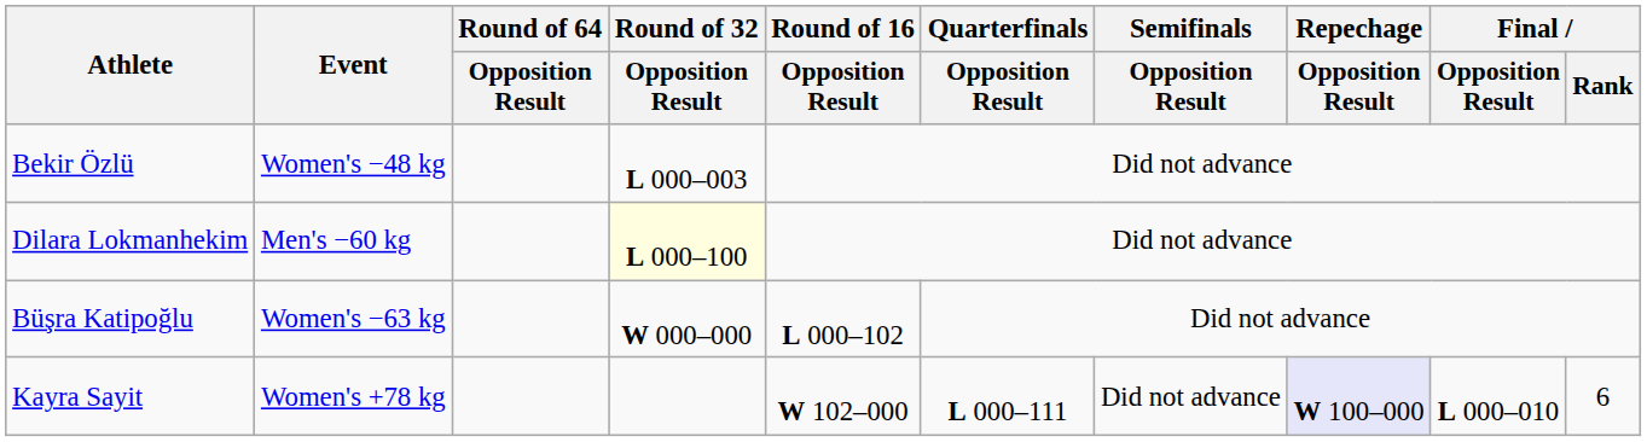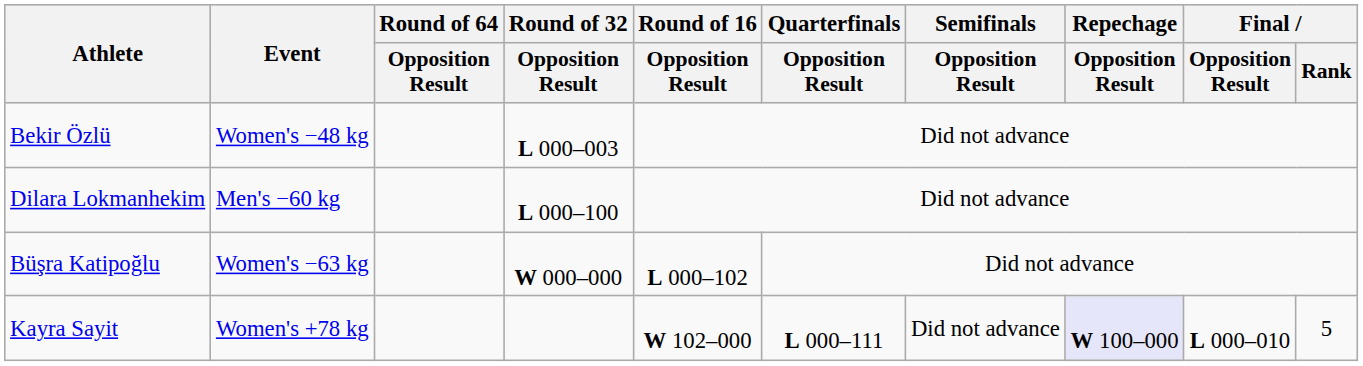Dilara Lokmanhekim | Round of 32 / Opposition Result: lightyellow background -> no background
Kayra Sayit | Final / Rank: 6 -> 5
